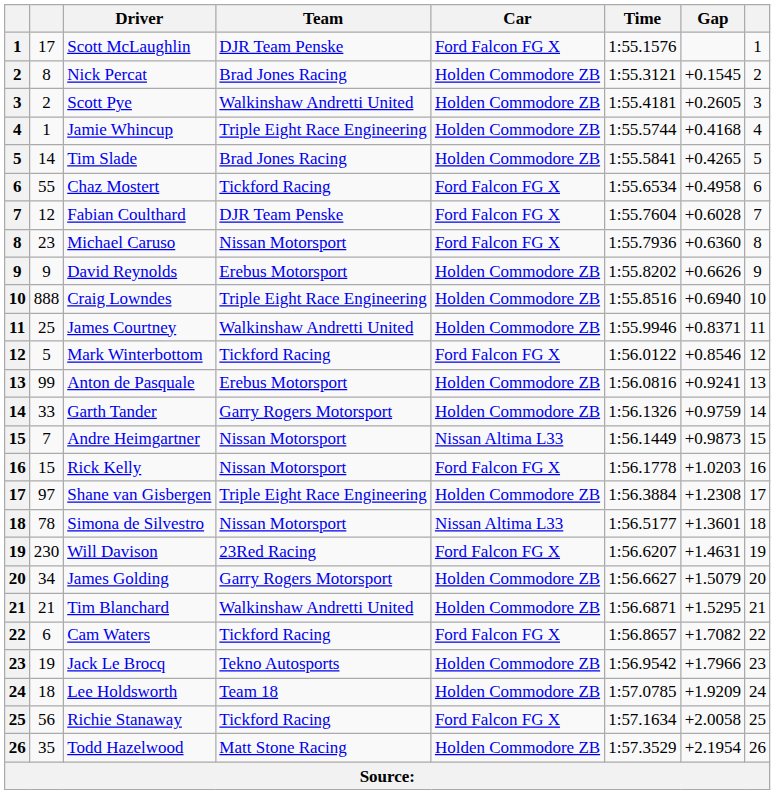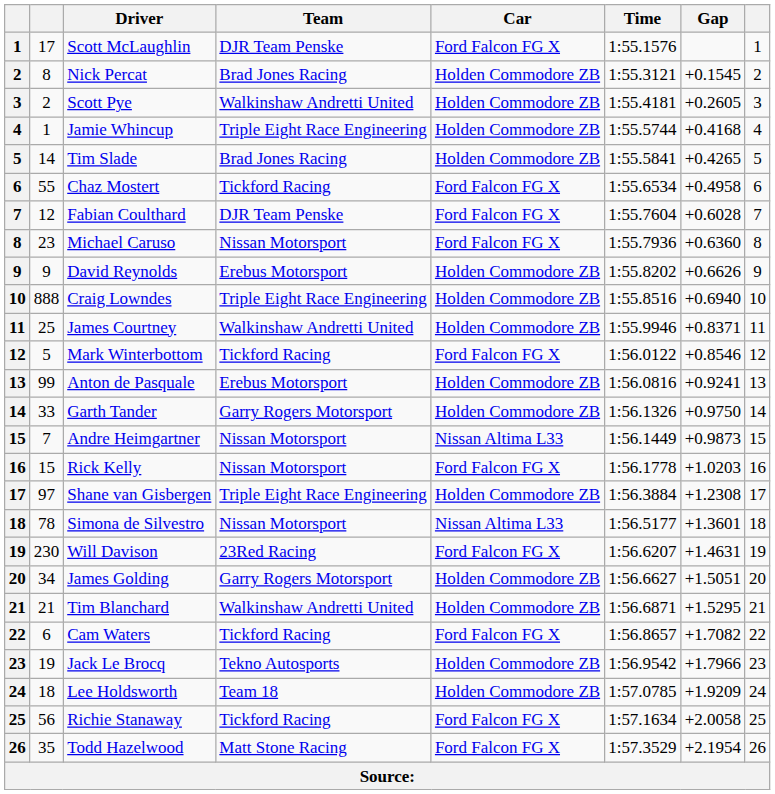Garth Tander | Gap: +0.9759 -> +0.9750
James Golding | Gap: +1.5079 -> +1.5051
Todd Hazelwood | Car: Holden Commodore ZB -> Ford Falcon FG X
